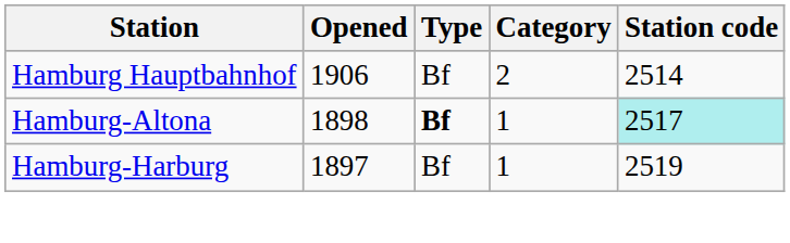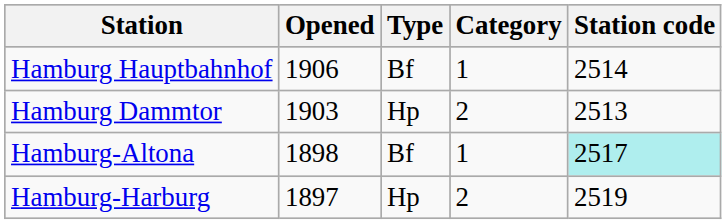Hamburg Hauptbahnhof | Category: 2 -> 1
+ row: Hamburg Dammtor | 1903 | Hp | 2 | 2513
Hamburg-Altona | Type: bold -> normal
Hamburg-Harburg | Type: Bf -> Hp
Hamburg-Harburg | Category: 1 -> 2
